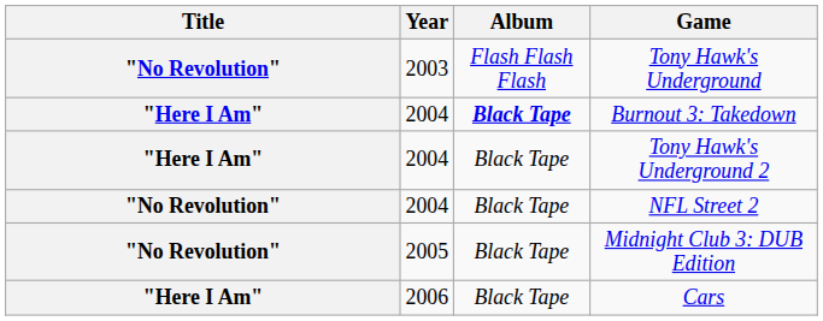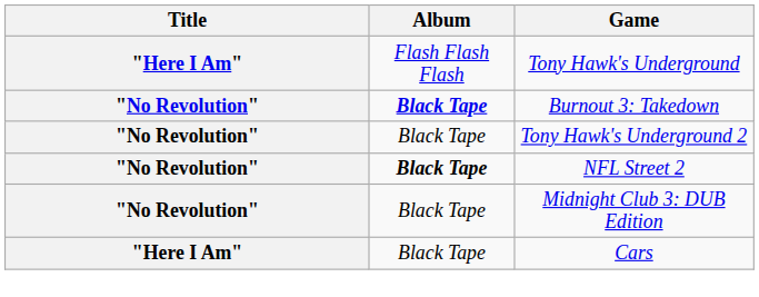- column: Year | 2003 | 2004 | 2004 | 2004 | 2005 | 2006
Tony Hawk's Underground | Title: "No Revolution" -> "Here I Am"
Burnout 3: Takedown | Title: "Here I Am" -> "No Revolution"
Tony Hawk's Underground 2 | Title: "Here I Am" -> "No Revolution"
NFL Street 2 | Album: normal -> bold
